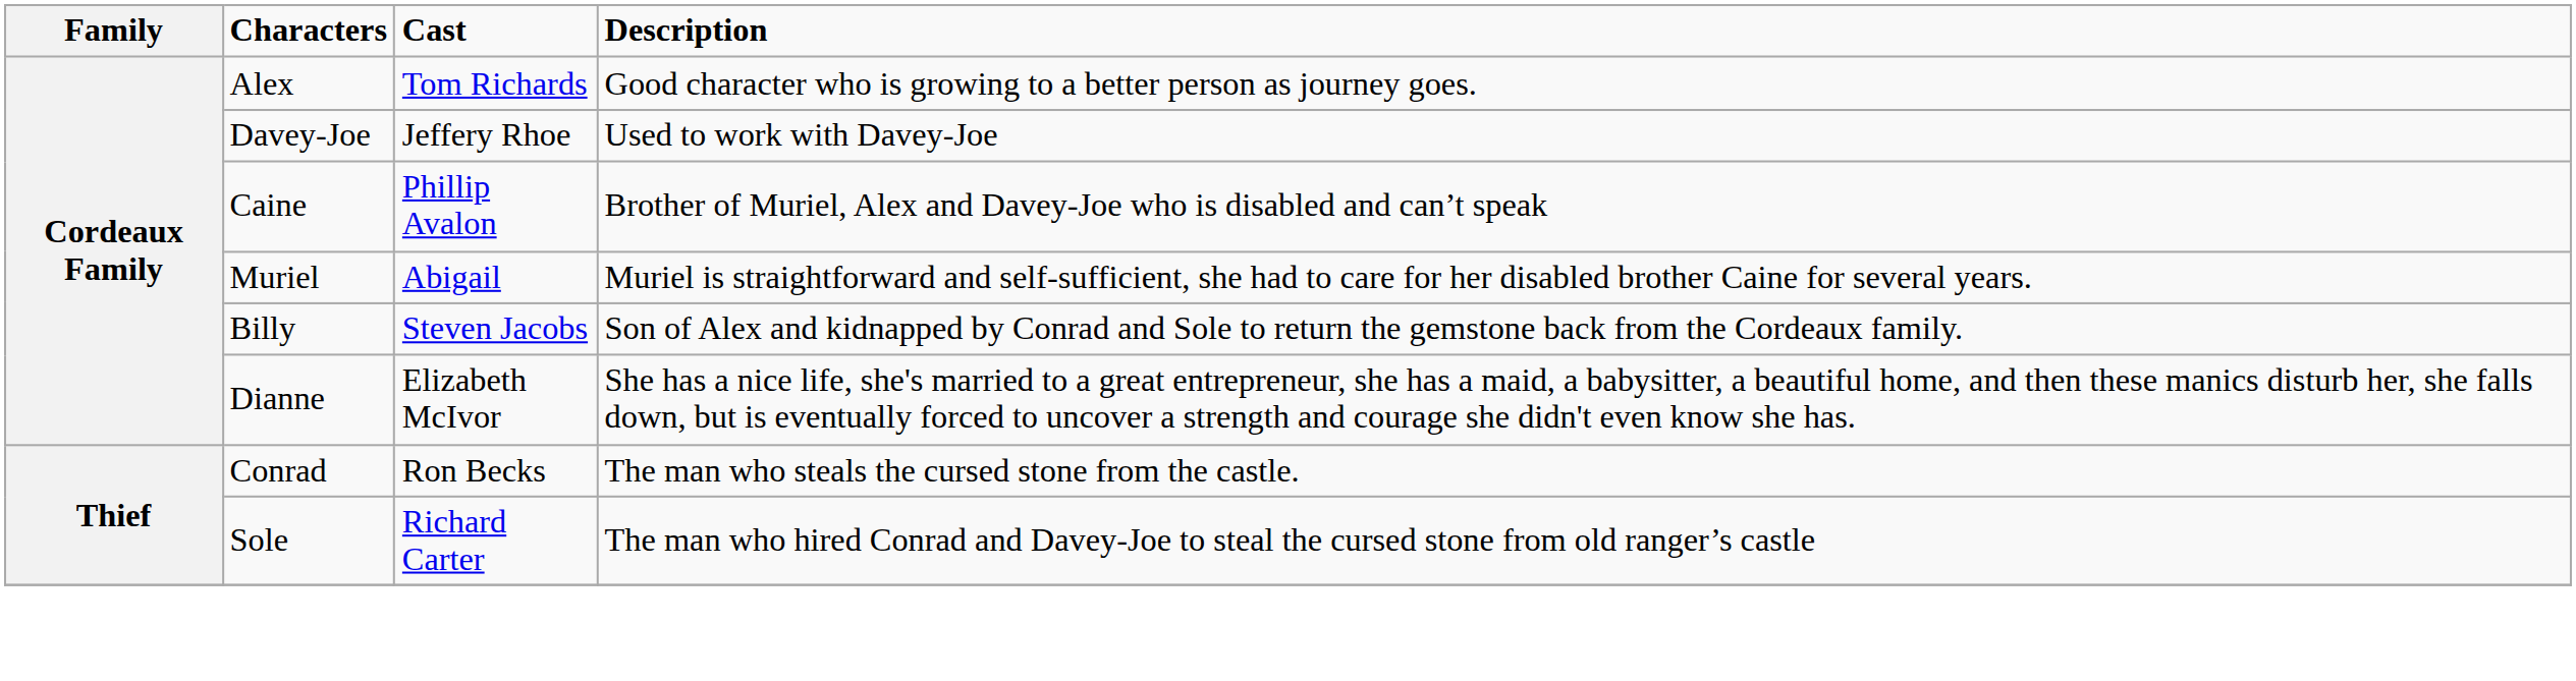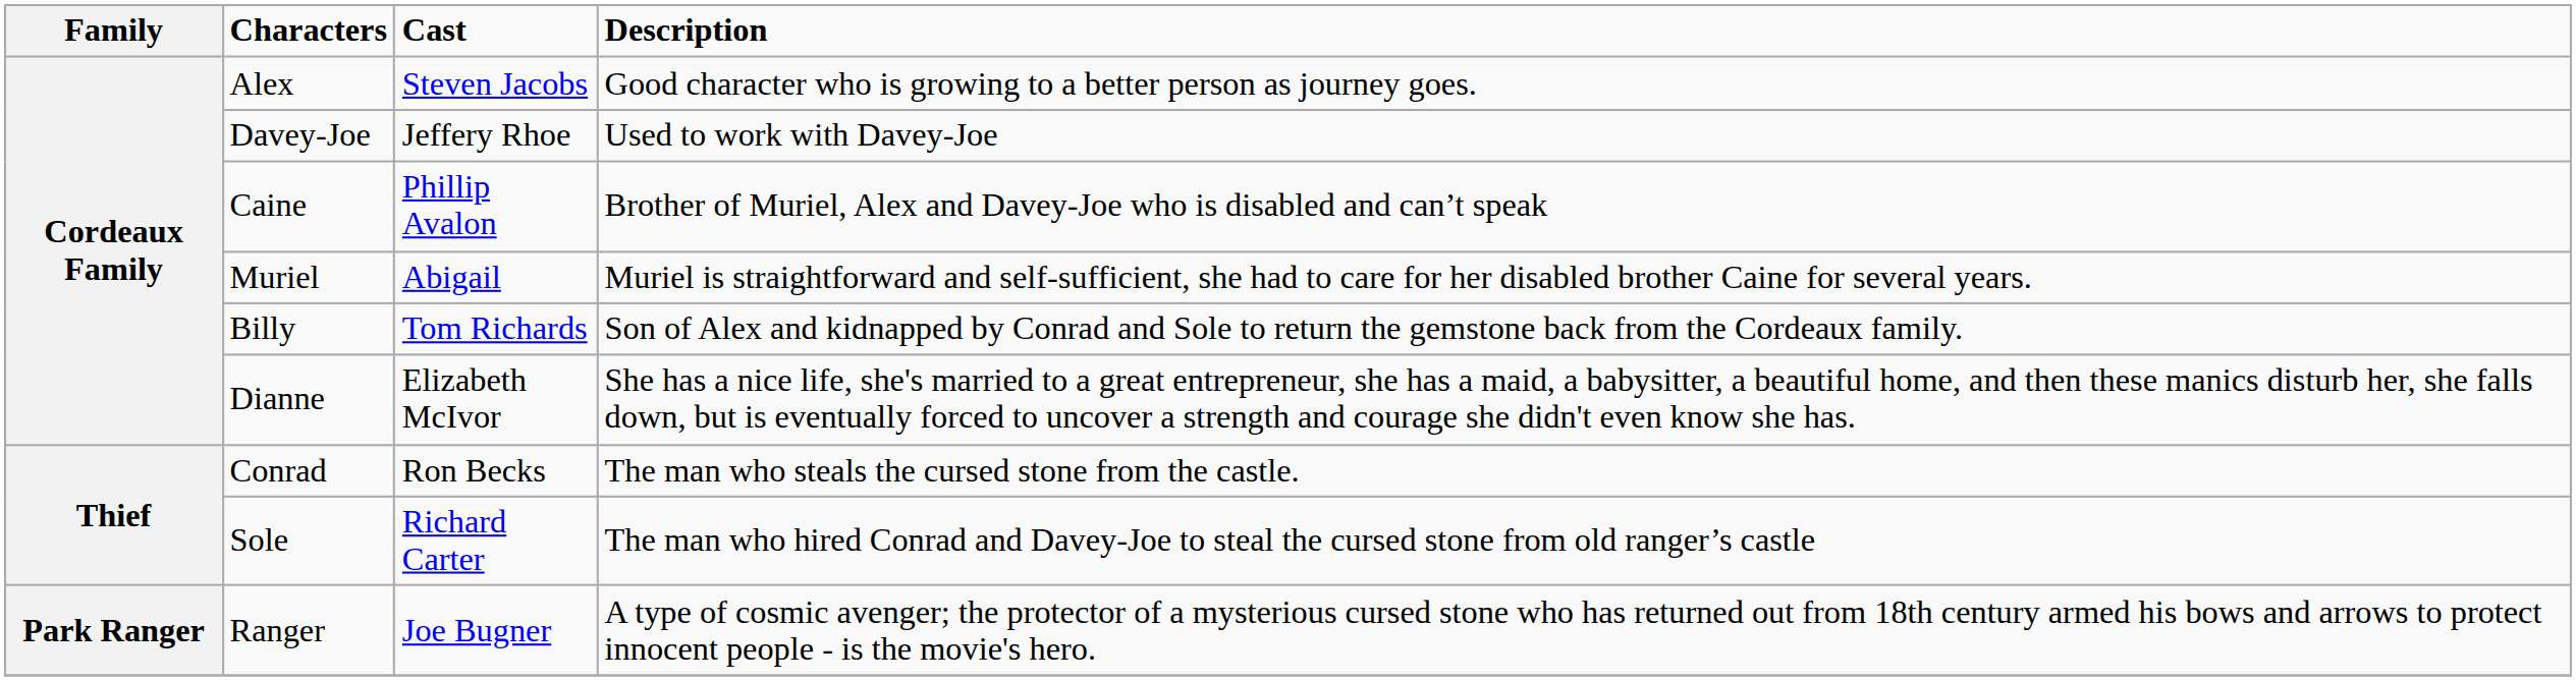Alex | Cast: Tom Richards -> Steven Jacobs
Billy | Cast: Steven Jacobs -> Tom Richards
+ row: Park Ranger | Ranger | Joe Bugner | A type of cosmic avenger; the protector of a mysterious cursed stone who has returned out from 18th century armed his bows and arrows to protect innocent people - is the movie's hero.
